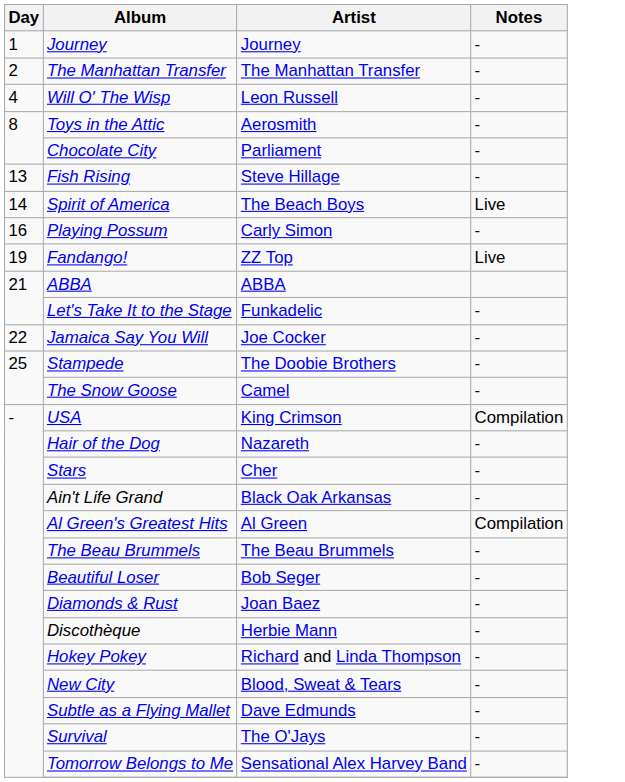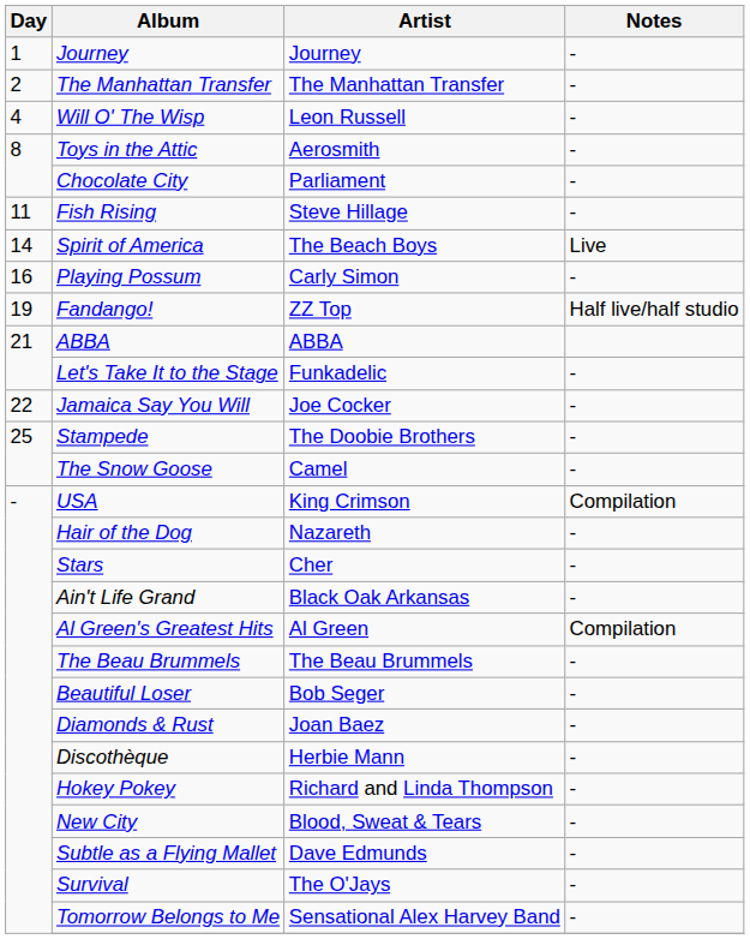Fish Rising | Day: 13 -> 11
Fandango! | Notes: Live -> Half live/half studio
